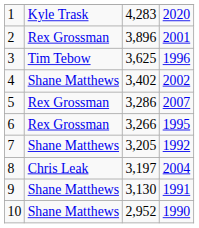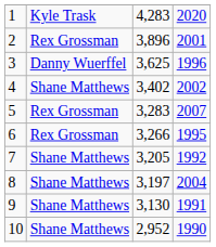3 | column 2: Tim Tebow -> Danny Wuerffel
5 | column 3: 3,286 -> 3,283
8 | column 2: Chris Leak -> Shane Matthews
